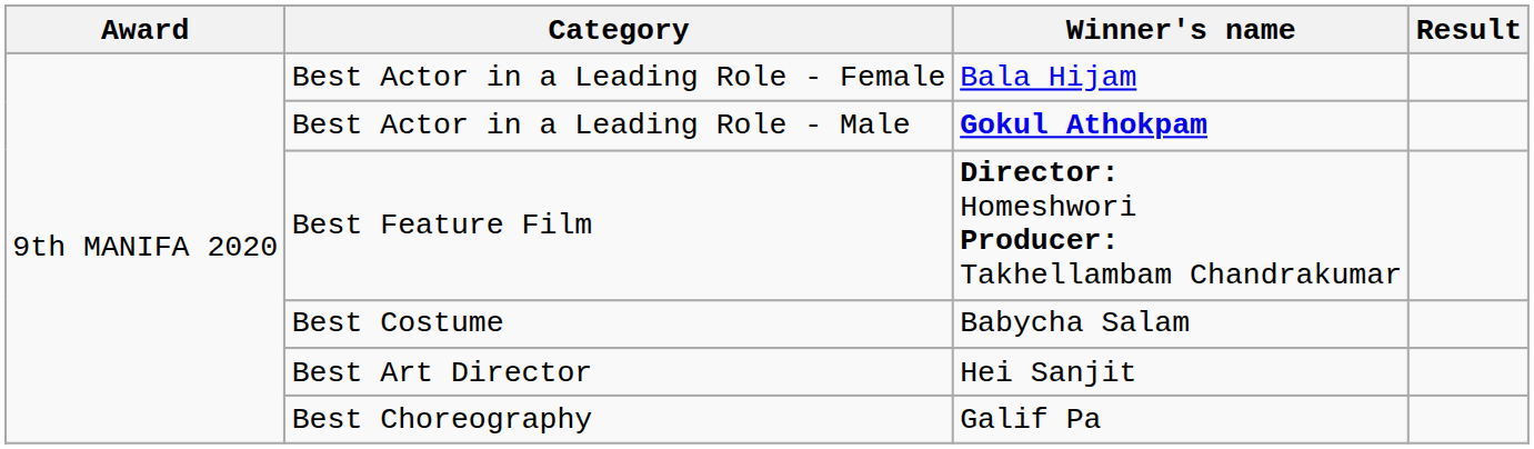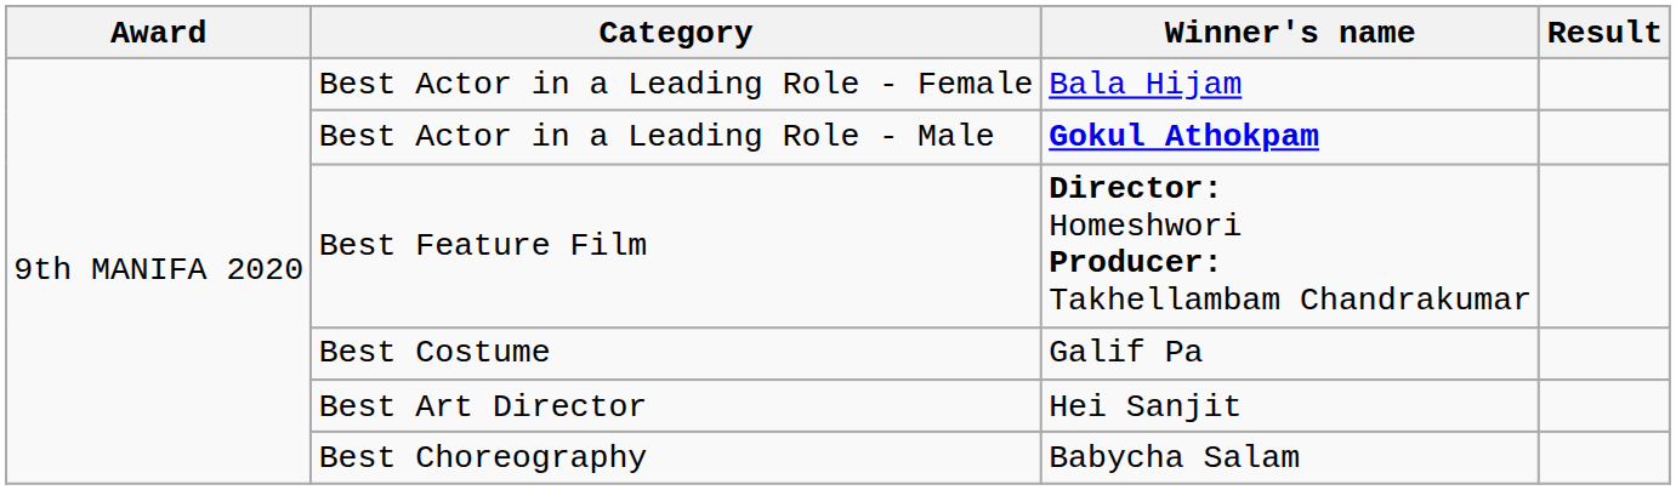Best Costume | Winner's name: Babycha Salam -> Galif Pa
Best Choreography | Winner's name: Galif Pa -> Babycha Salam
